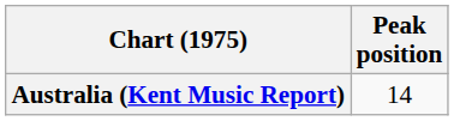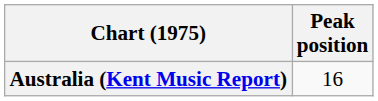Australia (Kent Music Report) | Peak position: 14 -> 16
